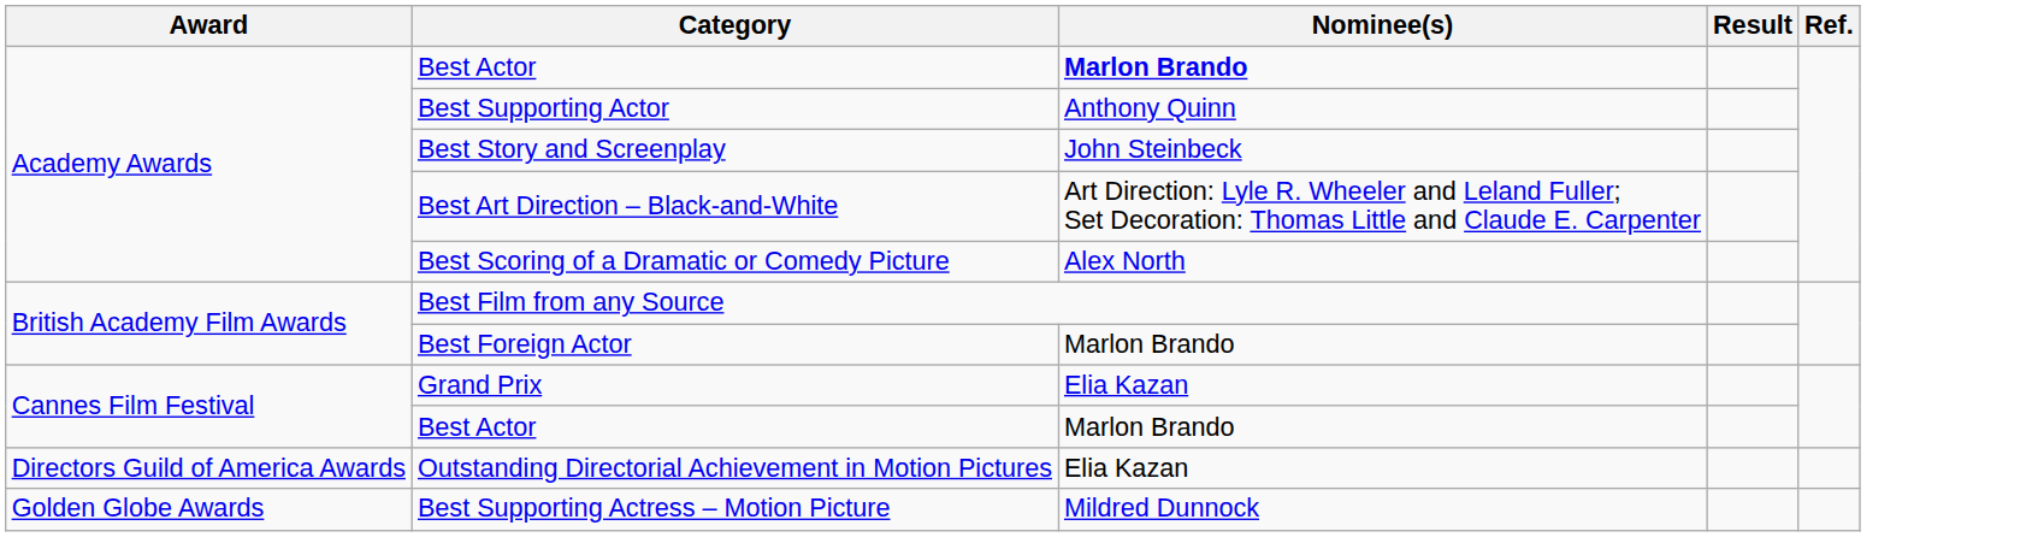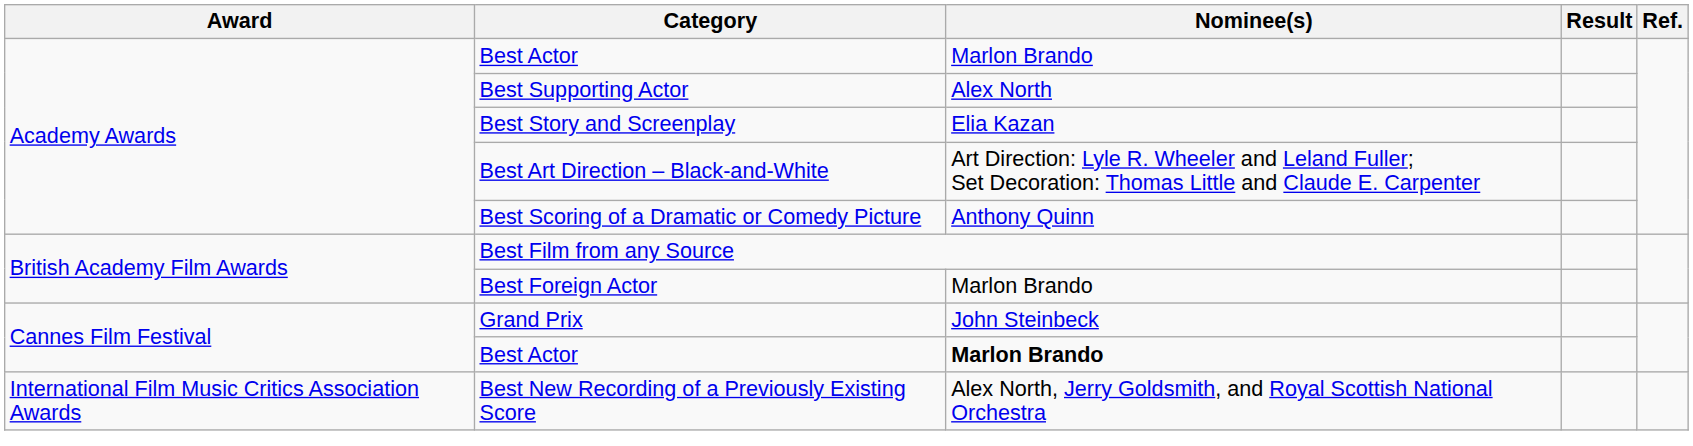Academy Awards / Best Actor | Nominee(s): bold -> normal
Best Supporting Actor | Nominee(s): Anthony Quinn -> Alex North
Best Story and Screenplay | Nominee(s): John Steinbeck -> Elia Kazan
Best Scoring of a Dramatic or Comedy Picture | Nominee(s): Alex North -> Anthony Quinn
Grand Prix | Nominee(s): Elia Kazan -> John Steinbeck
Cannes Film Festival / Best Actor | Nominee(s): normal -> bold
- row: Directors Guild of America Awards | Outstanding Directorial Achievement in Motion Pictures | Elia Kazan
- row: Golden Globe Awards | Best Supporting Actress – Motion Picture | Mildred Dunnock
+ row: International Film Music Critics Association Awards | Best New Recording of a Previously Existing Score | Alex North, Jerry Goldsmith, and Royal Scottish National Orchestra
